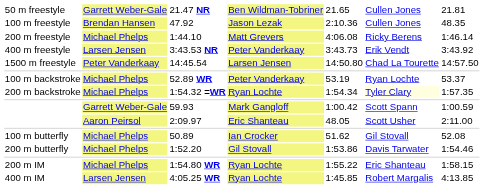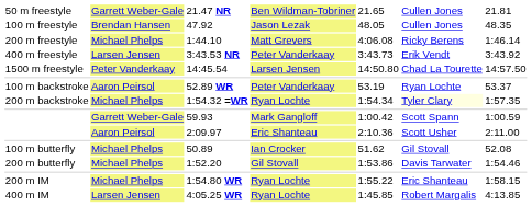47.92 | column 5: 2:10.36 -> 48.05
52.89 WR | column 2: Michael Phelps -> Aaron Peirsol
2:09.97 | column 5: 48.05 -> 2:10.36
